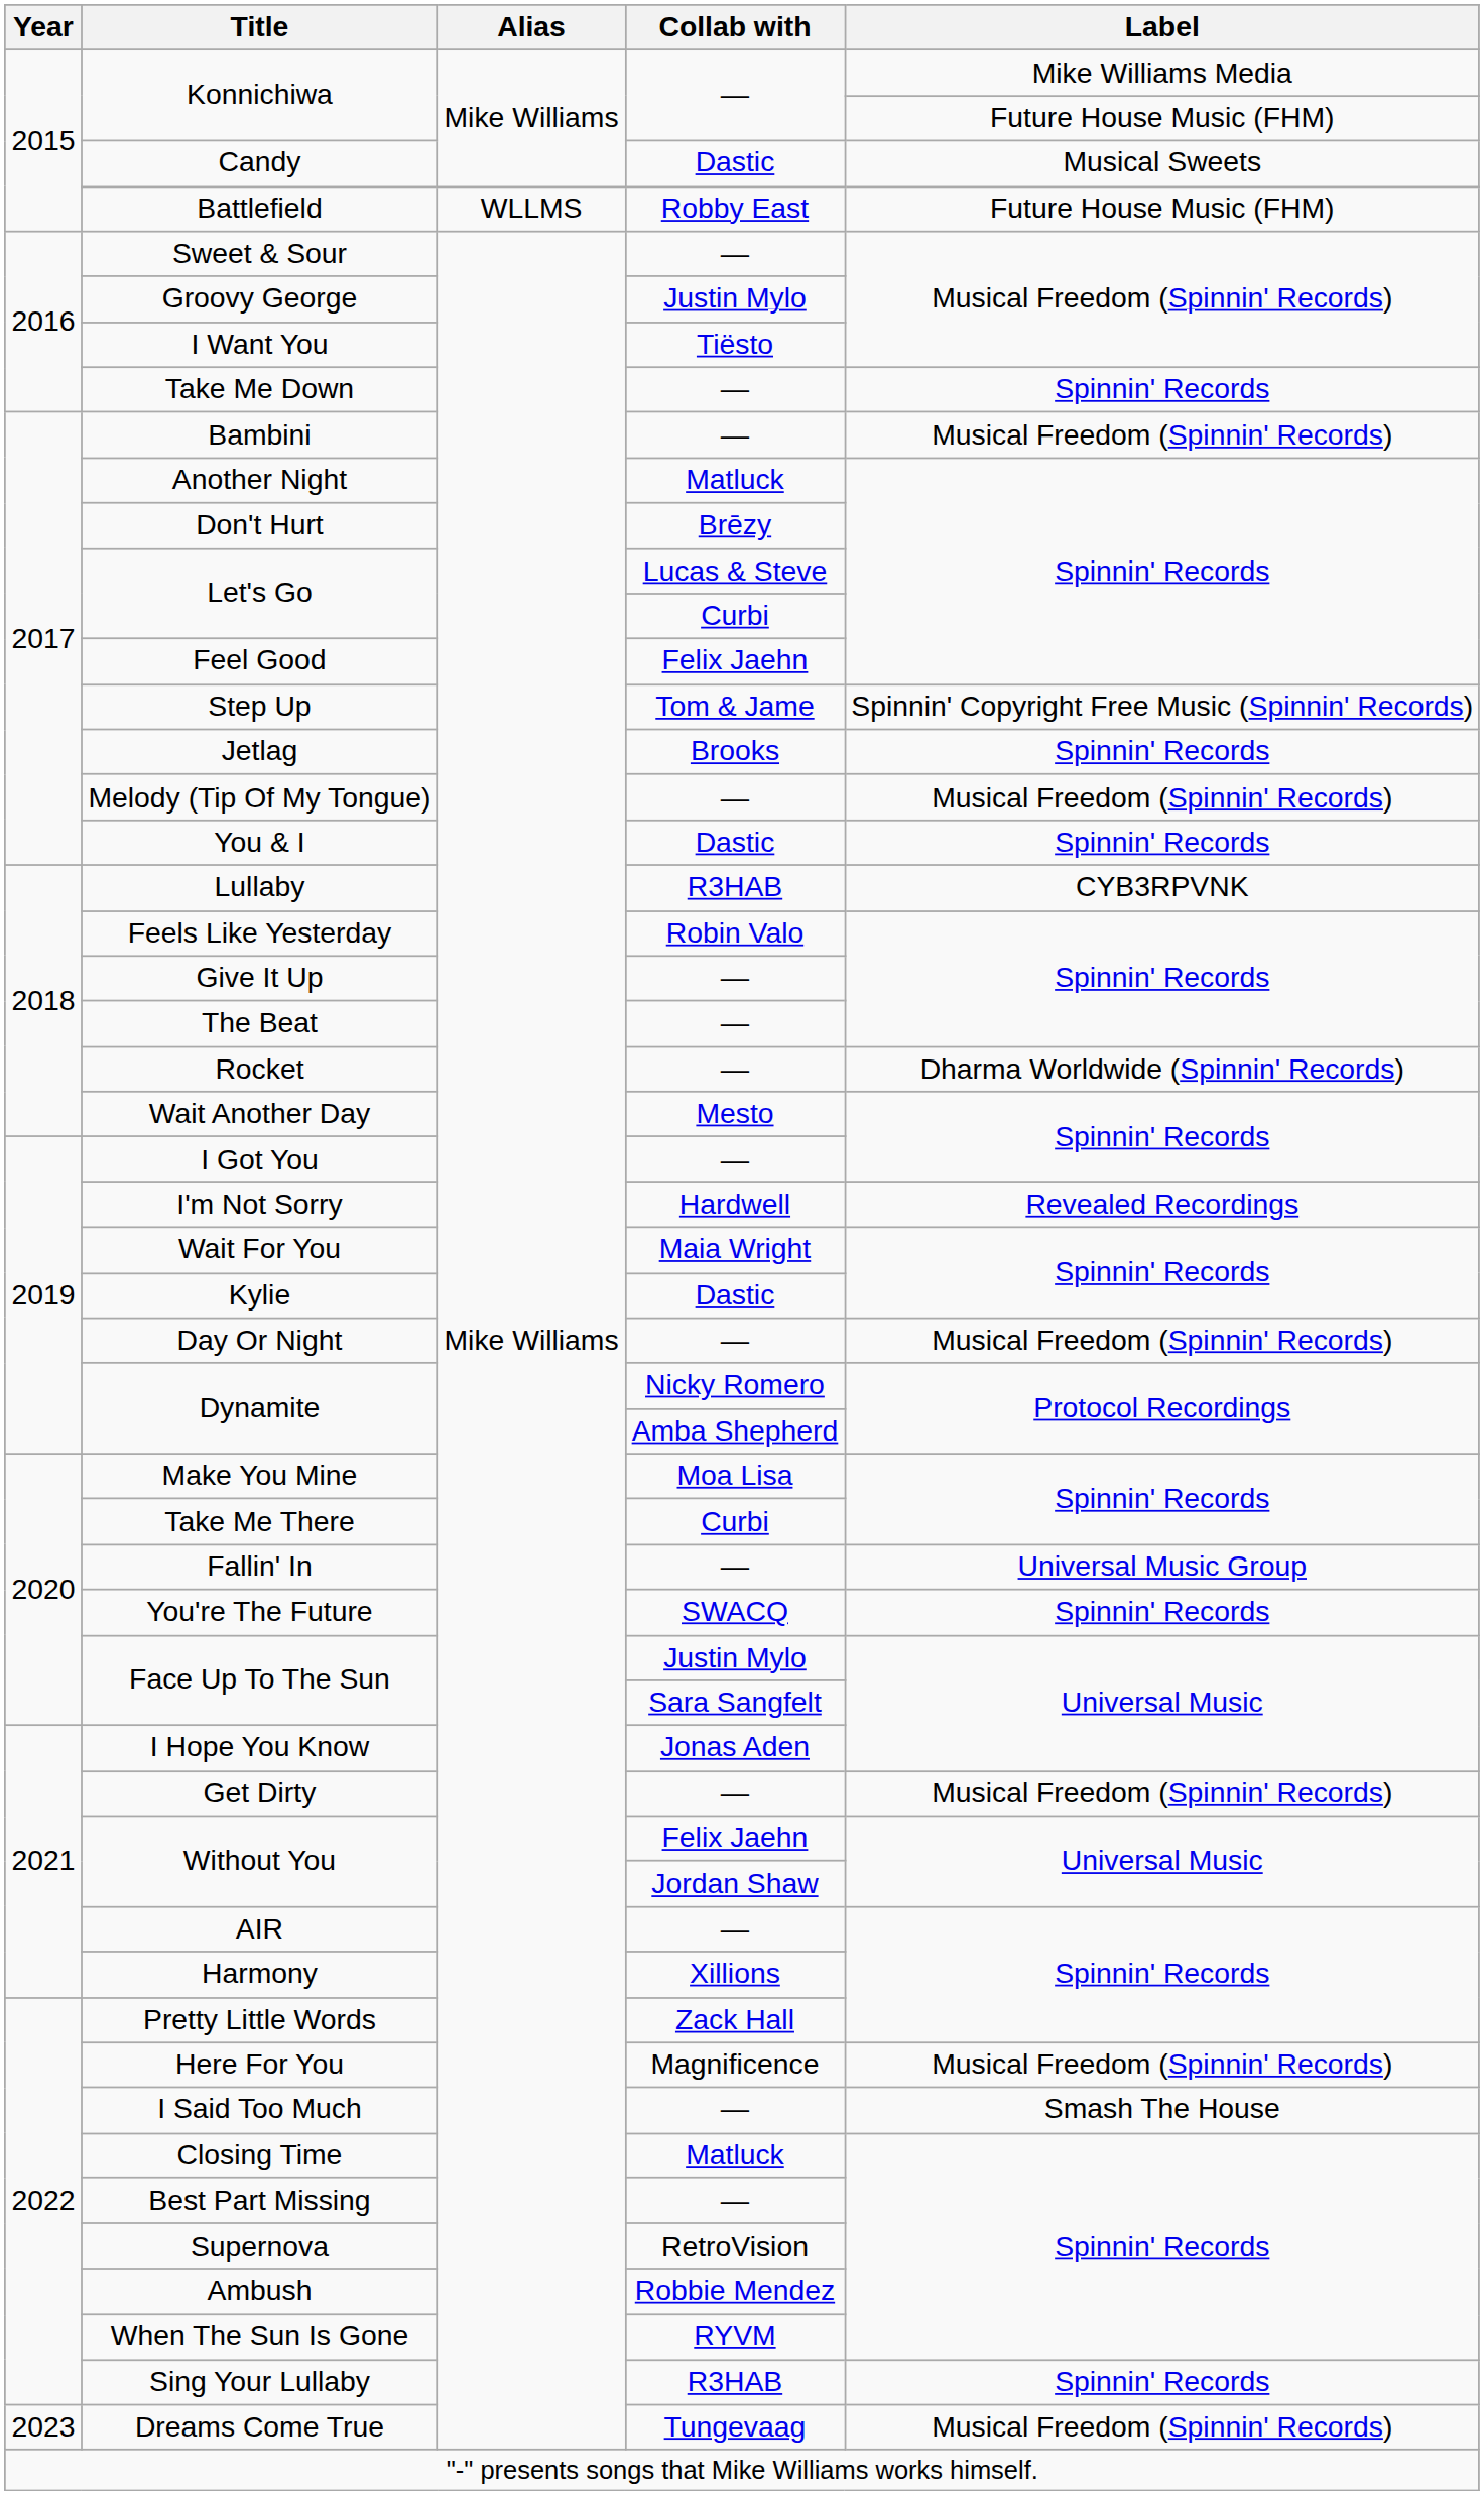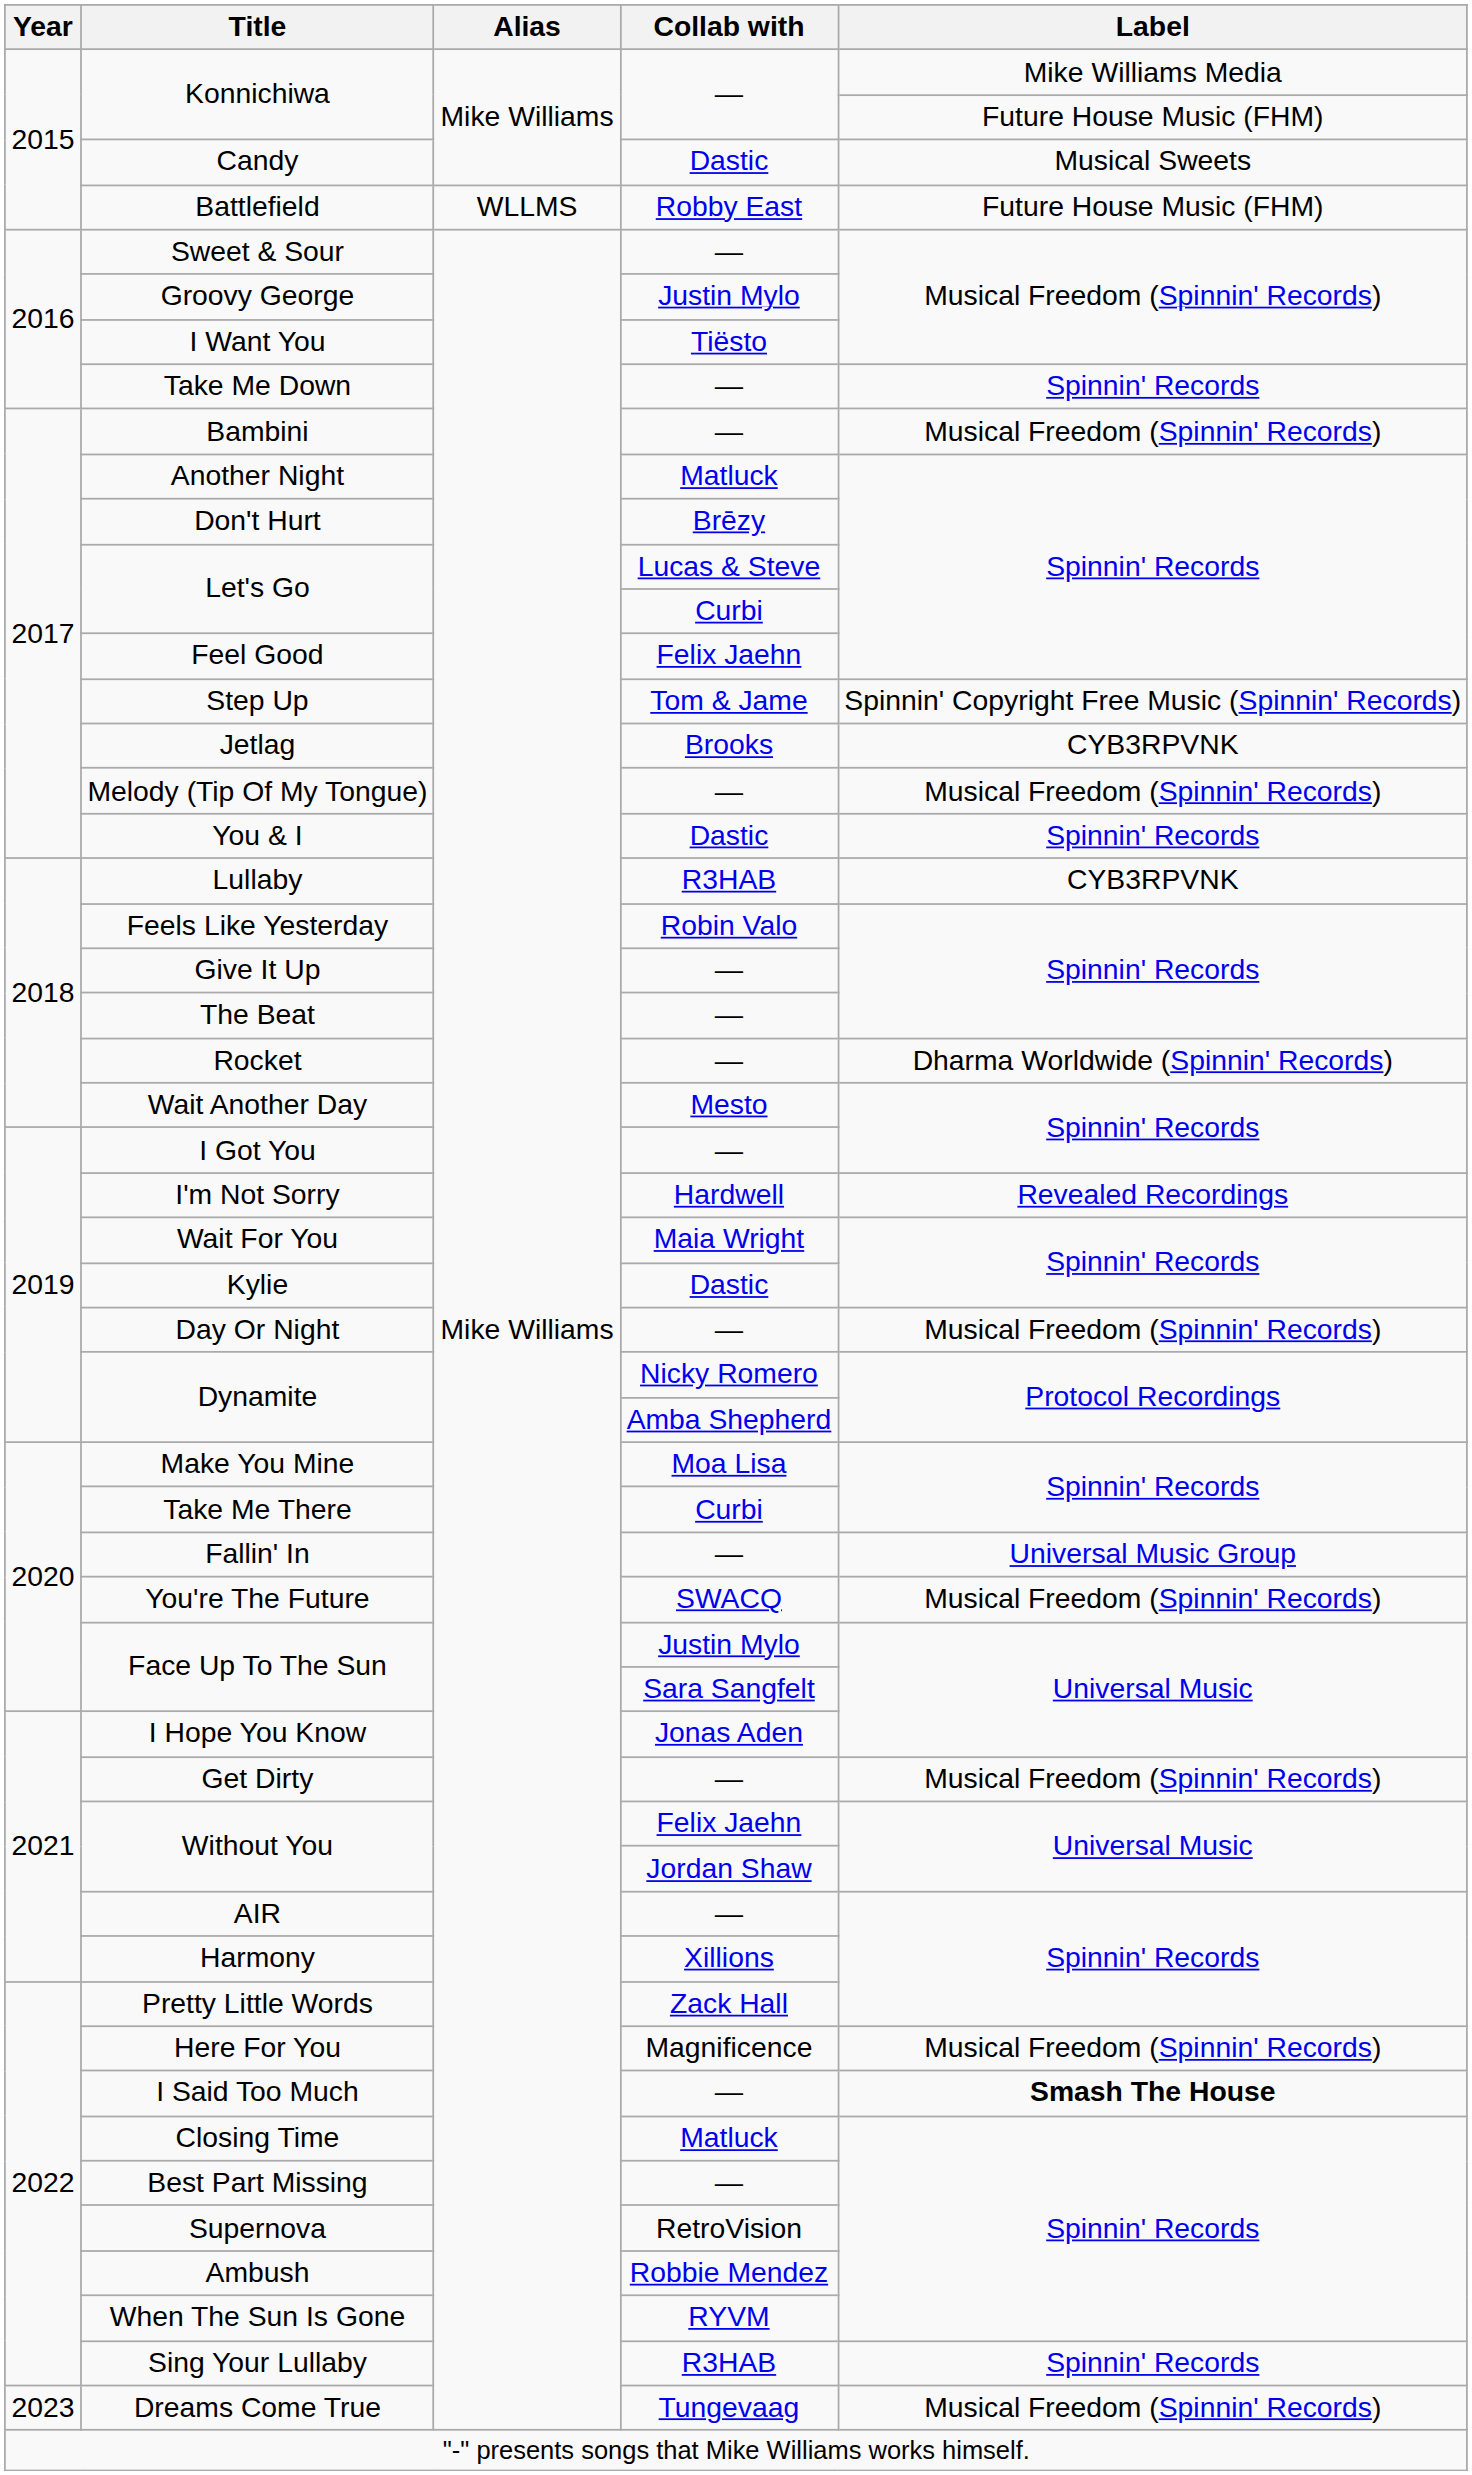Jetlag | Label: Spinnin' Records -> CYB3RPVNK
You're The Future | Label: Spinnin' Records -> Musical Freedom (Spinnin' Records)
I Said Too Much | Label: normal -> bold
